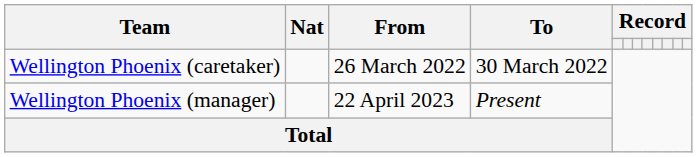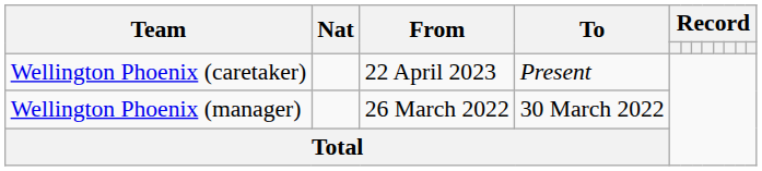Wellington Phoenix (caretaker) | From: 26 March 2022 -> 22 April 2023
Wellington Phoenix (caretaker) | To: 30 March 2022 -> Present
Wellington Phoenix (manager) | From: 22 April 2023 -> 26 March 2022
Wellington Phoenix (manager) | To: Present -> 30 March 2022
